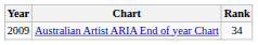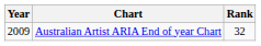Australian Artist ARIA End of year Chart | Rank: 34 -> 32
